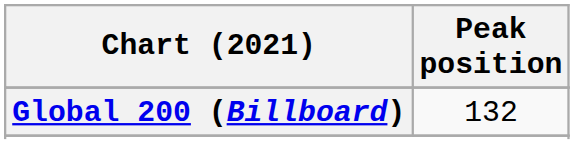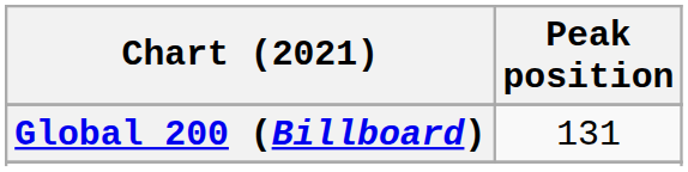Global 200 (Billboard) | Peak position: 132 -> 131
